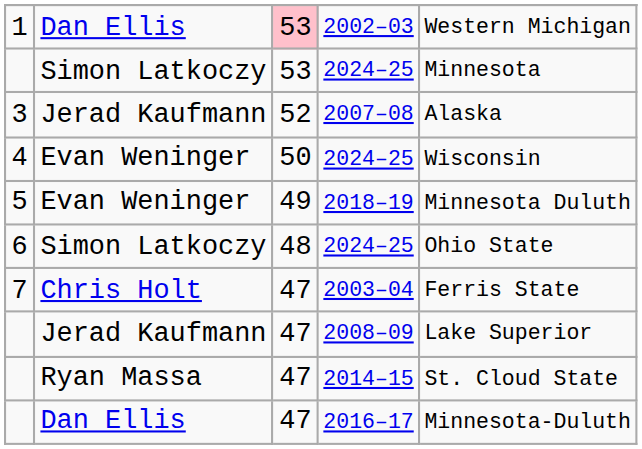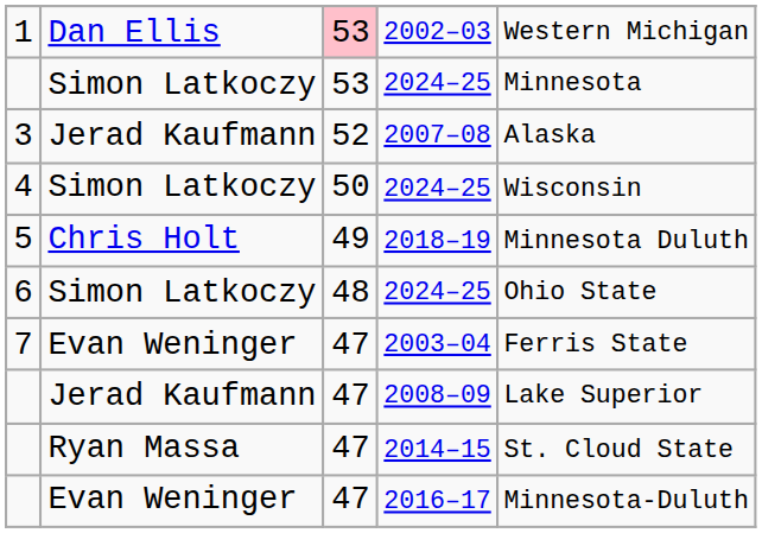4 / 2024–25 | column 2: Evan Weninger -> Simon Latkoczy
2018–19 | column 2: Evan Weninger -> Chris Holt
2003–04 | column 2: Chris Holt -> Evan Weninger
2016–17 | column 2: Dan Ellis -> Evan Weninger
